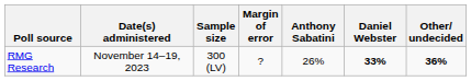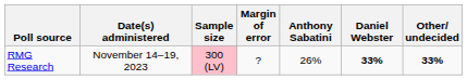RMG Research | Sample size: no background -> pink background
RMG Research | Other/ undecided: 36% -> 33%
